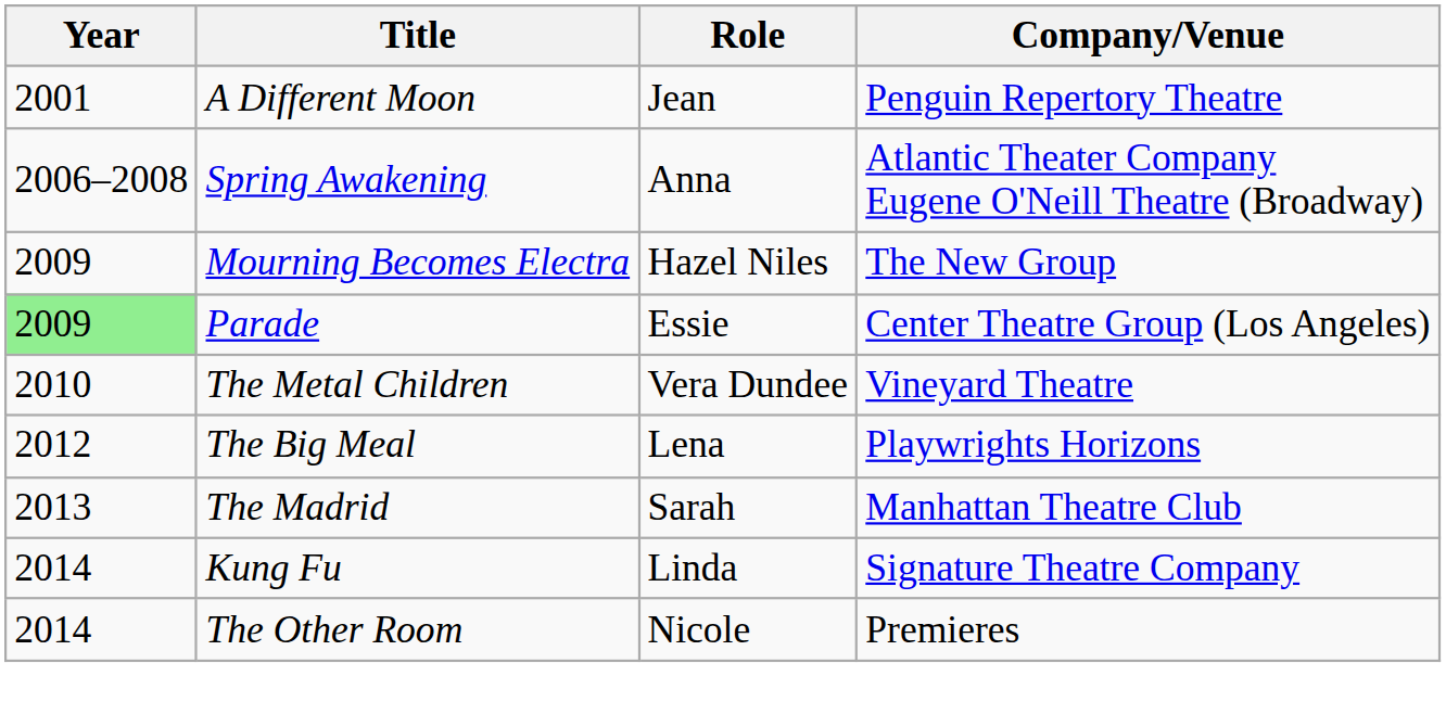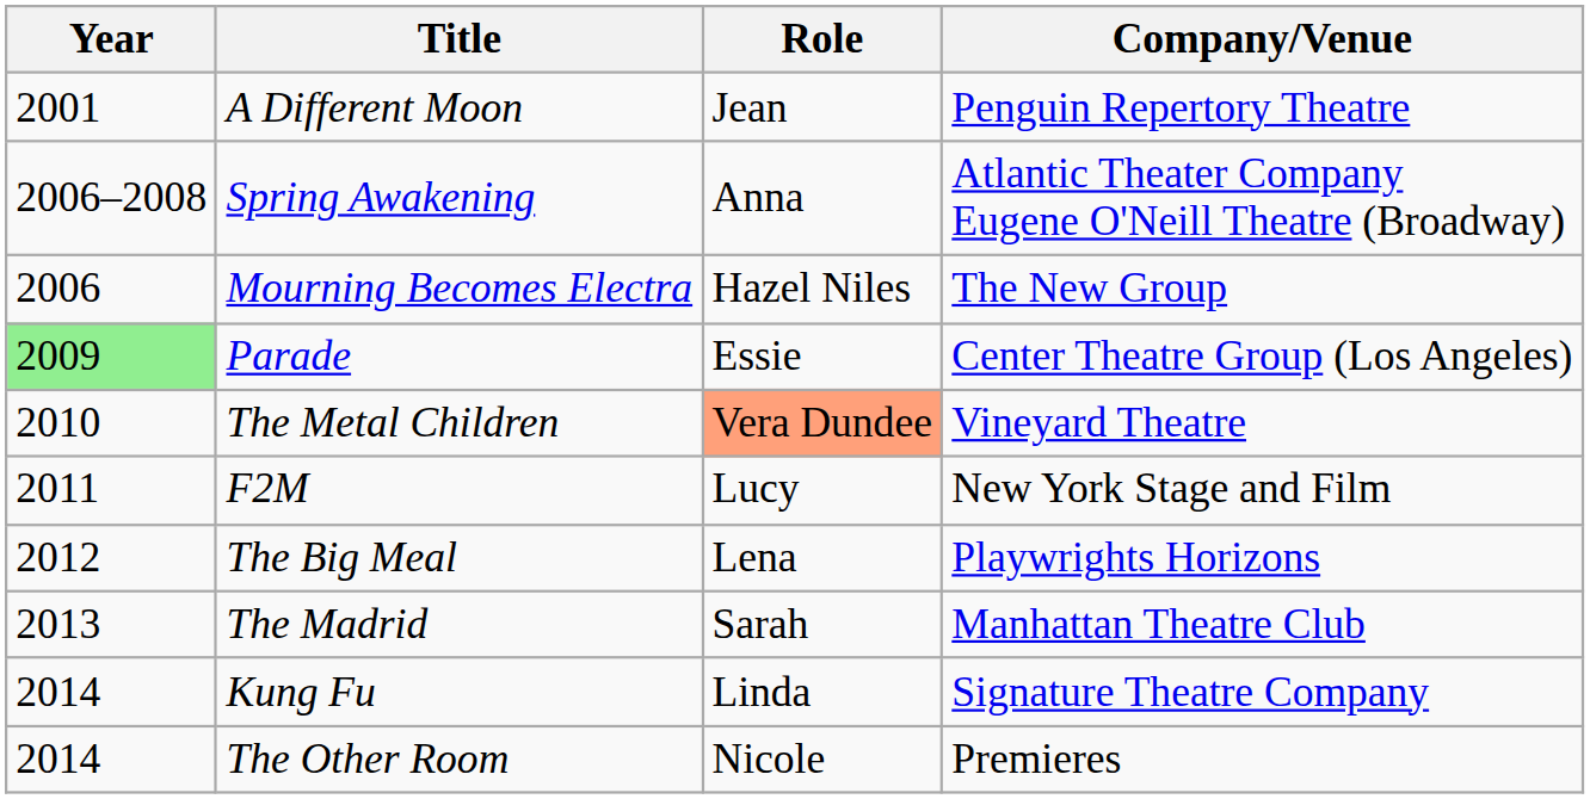Mourning Becomes Electra | Year: 2009 -> 2006
The Metal Children | Role: no background -> lightsalmon background
+ row: 2011 | F2M | Lucy | New York Stage and Film
